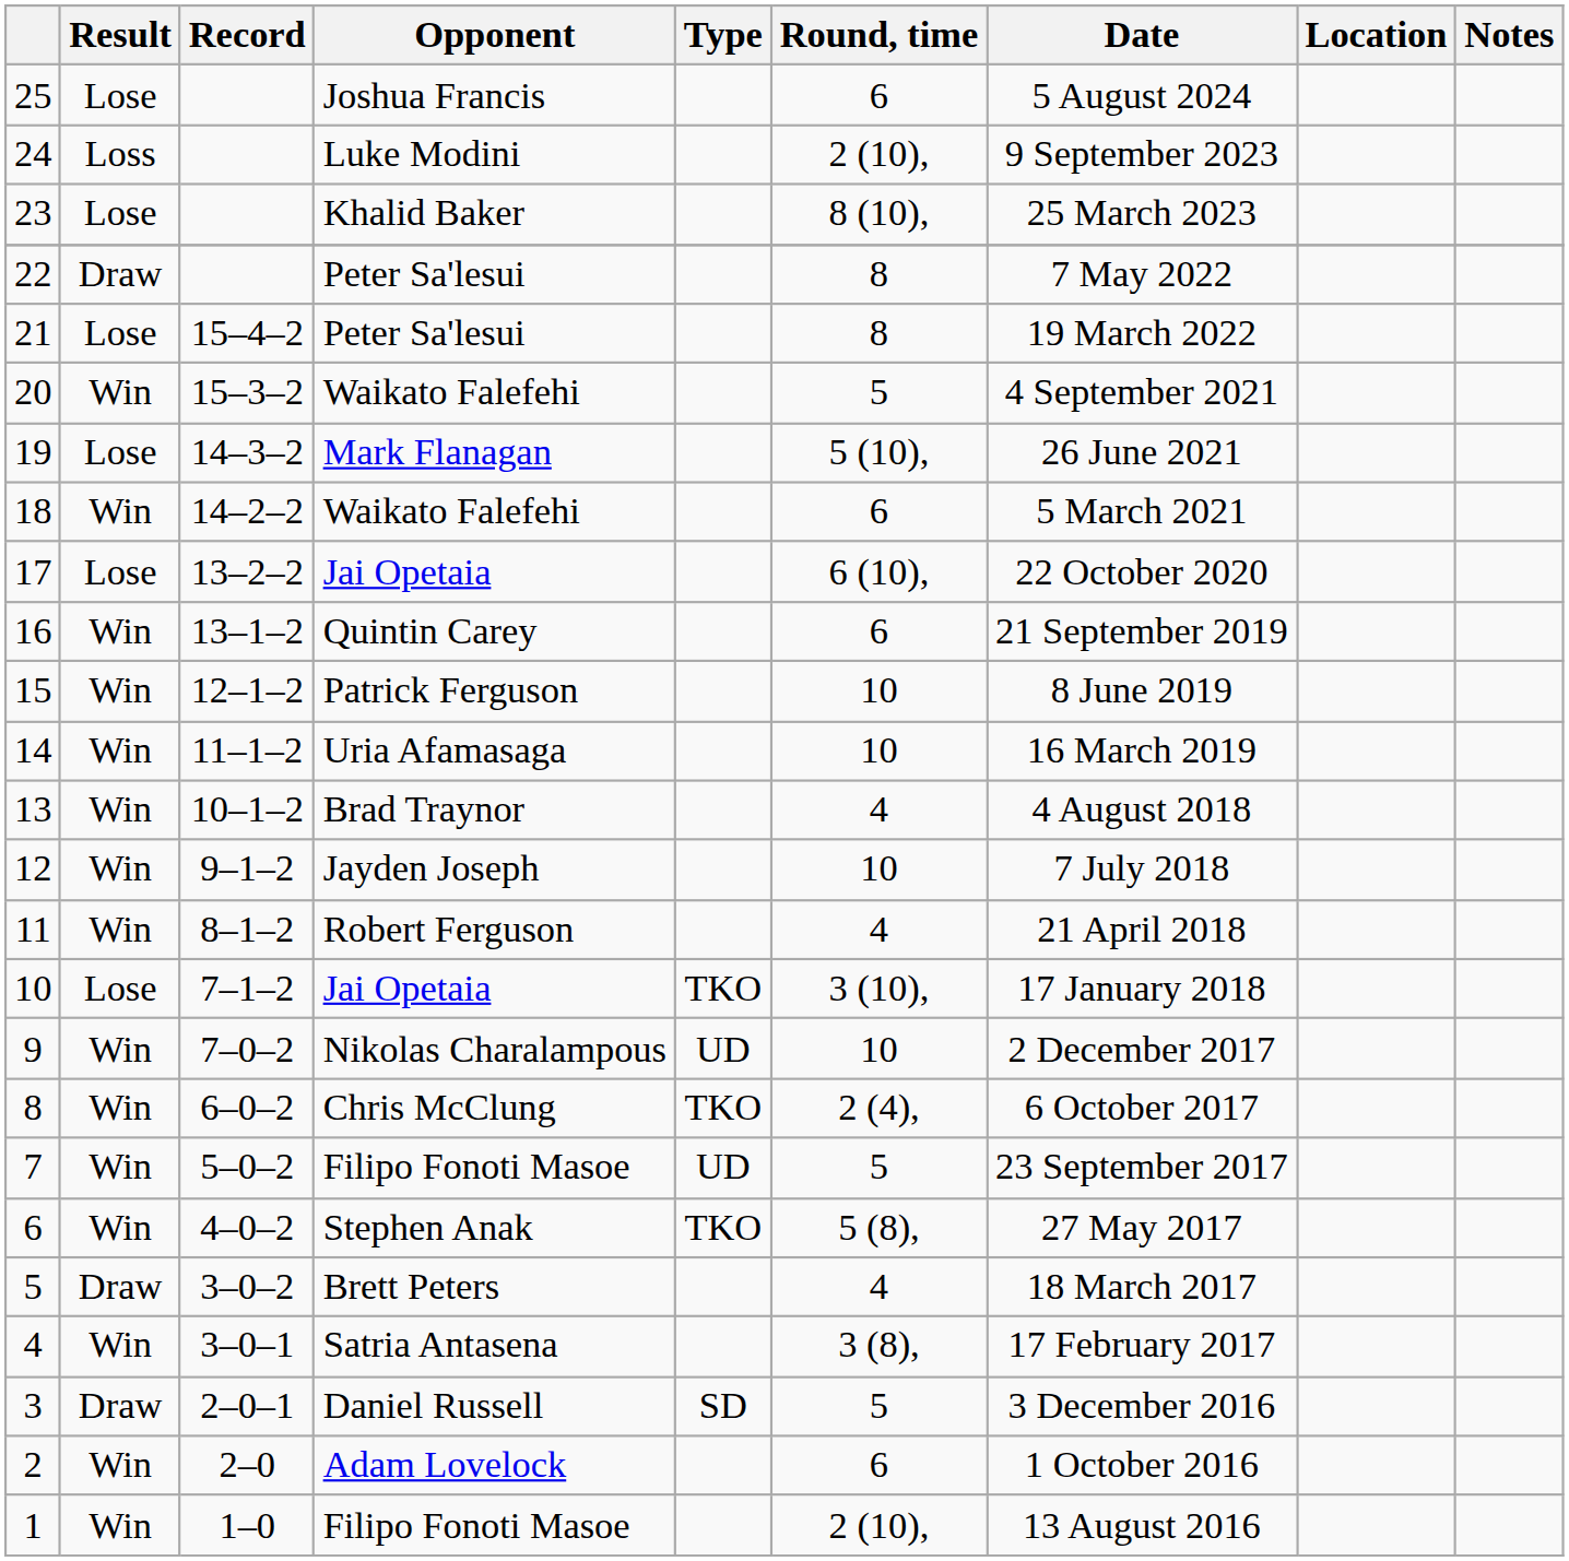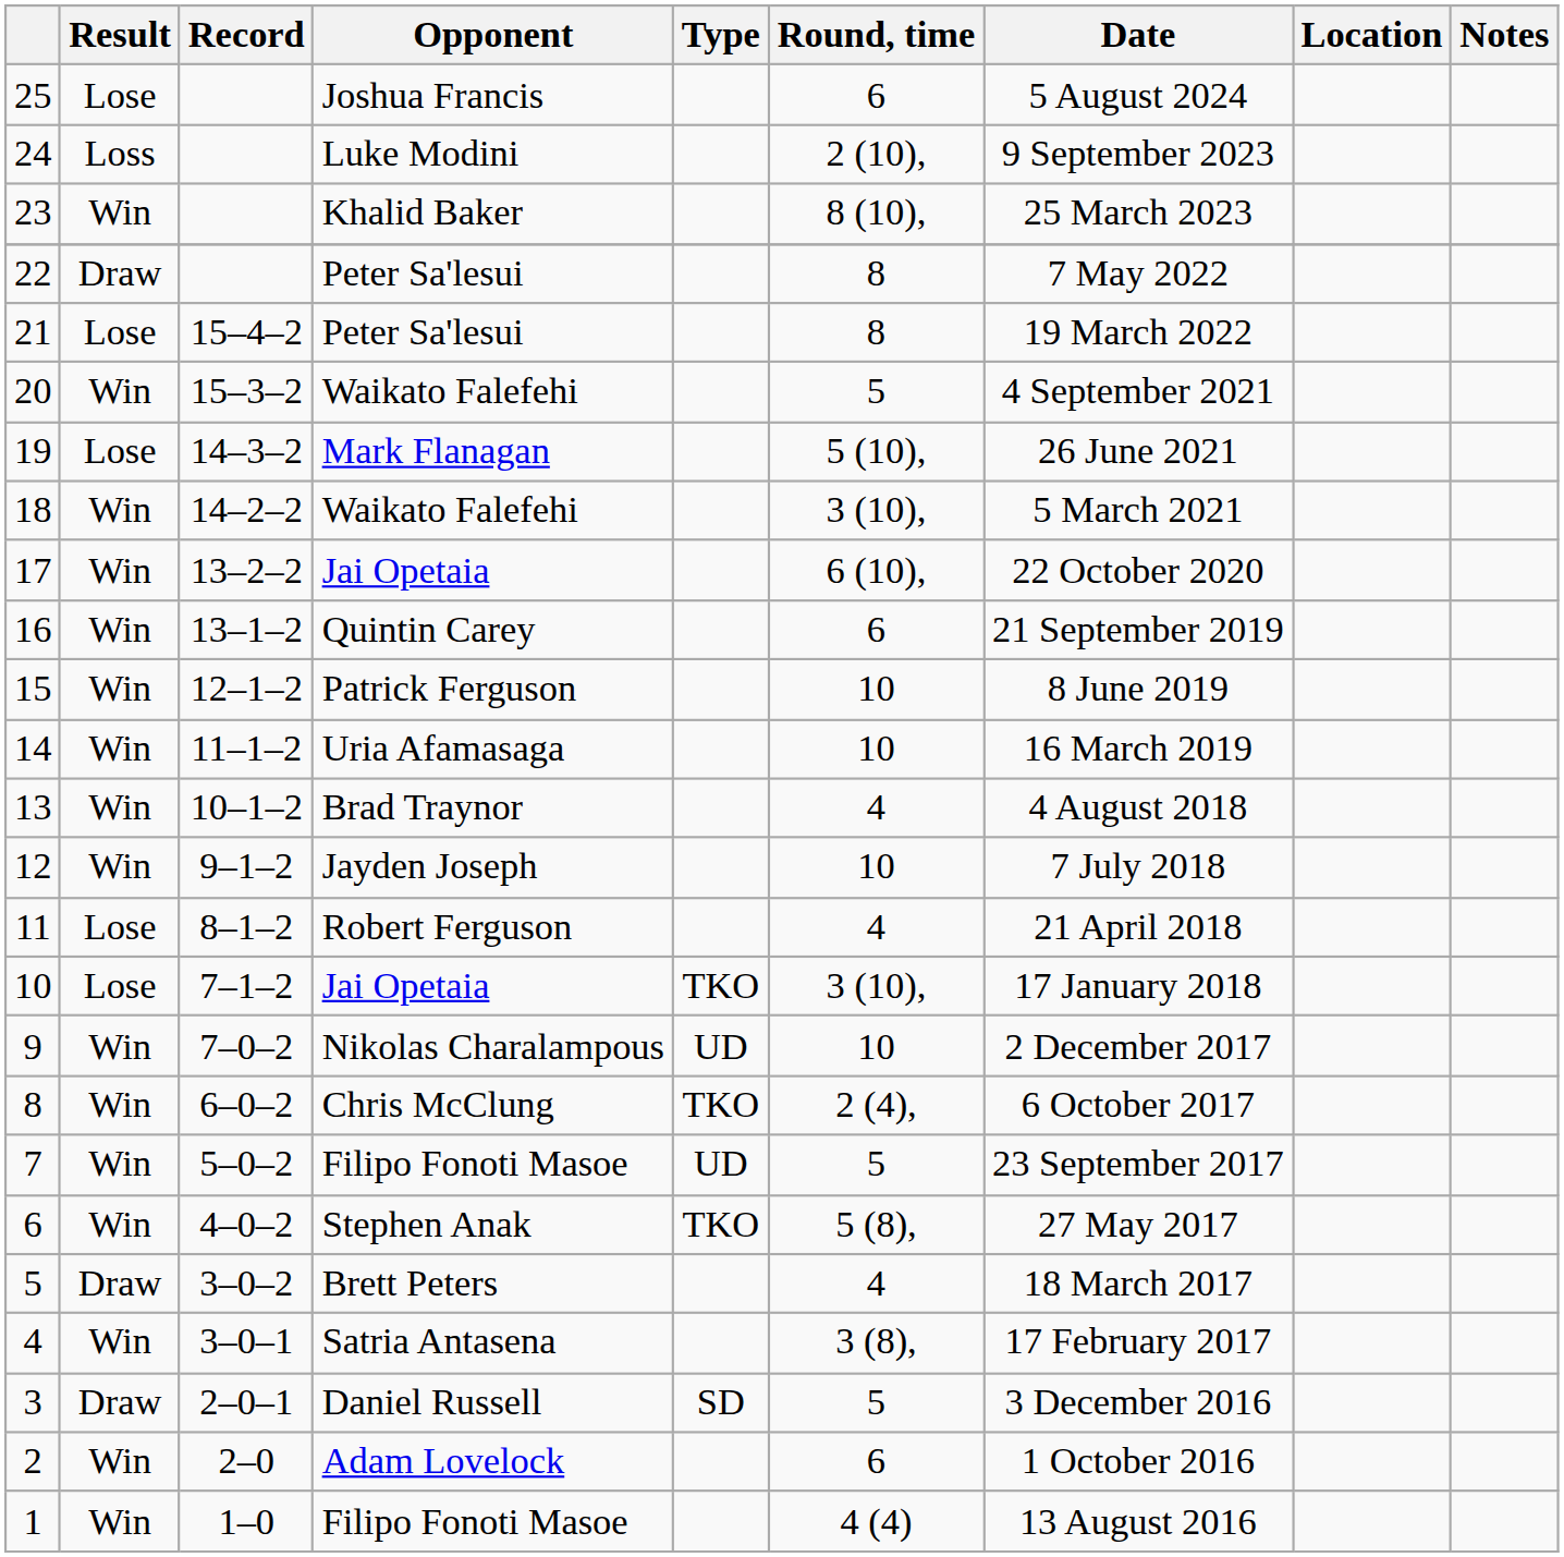23 | Result: Lose -> Win
18 | Round, time: 6 -> 3 (10),
17 | Result: Lose -> Win
11 | Result: Win -> Lose
1 | Round, time: 2 (10), -> 4 (4)
